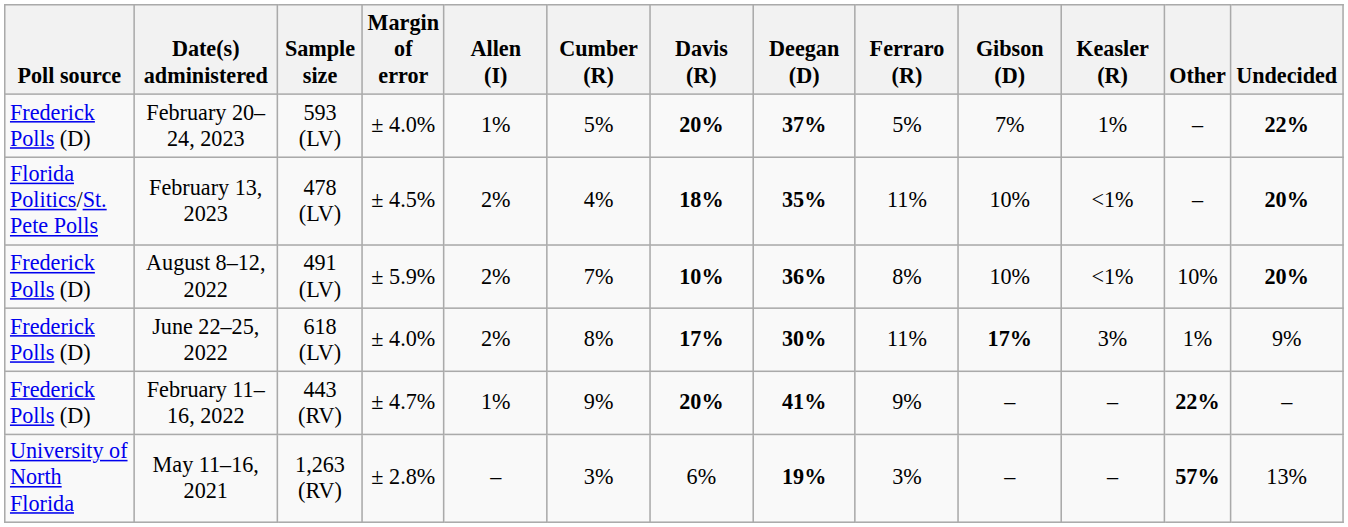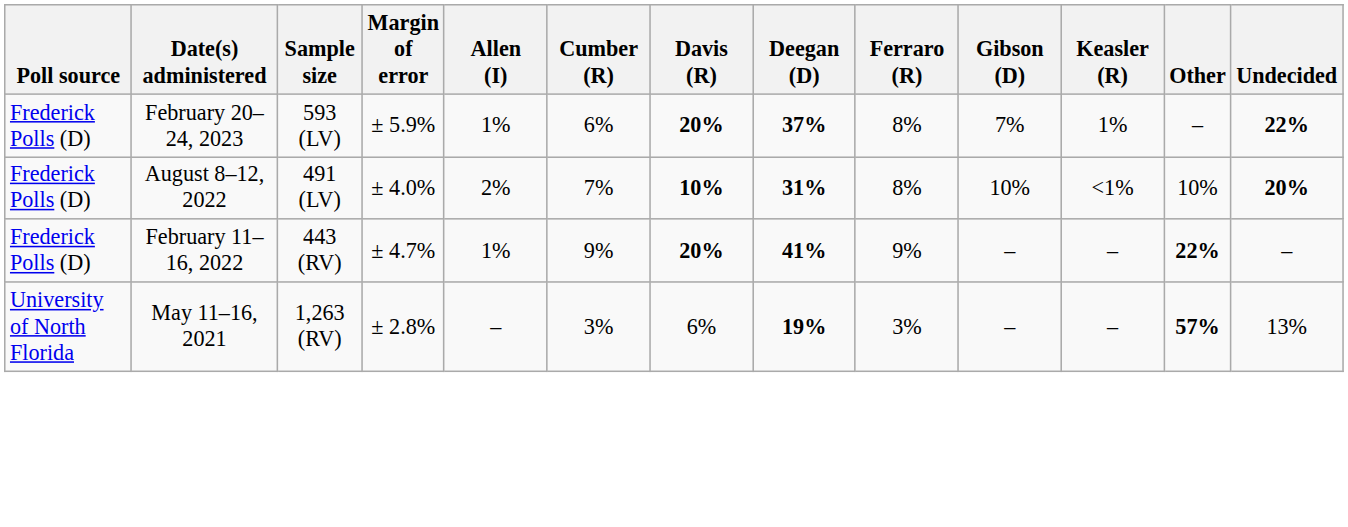February 20–24, 2023 | Margin of error: ± 4.0% -> ± 5.9%
February 20–24, 2023 | Cumber (R): 5% -> 6%
February 20–24, 2023 | Ferraro (R): 5% -> 8%
- row: Florida Politics/St. Pete Polls | February 13, 2023 | 478 (LV) | ± 4.5% | 2% | 4% | 18% | 35% | 11% | 10% | <1% | – | 20%
August 8–12, 2022 | Margin of error: ± 5.9% -> ± 4.0%
August 8–12, 2022 | Deegan (D): 36% -> 31%
- row: Frederick Polls (D) | June 22–25, 2022 | 618 (LV) | ± 4.0% | 2% | 8% | 17% | 30% | 11% | 17% | 3% | 1% | 9%
